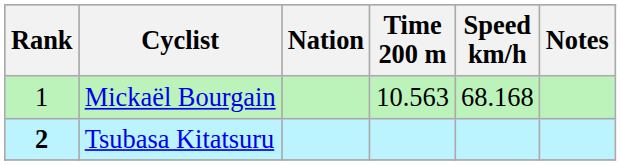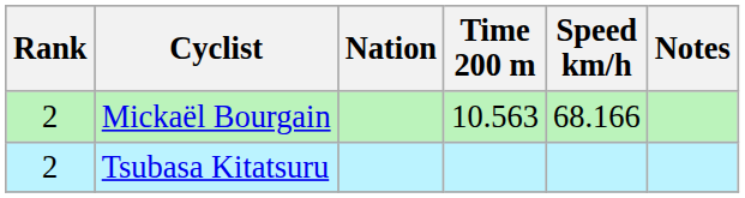Mickaël Bourgain | Rank: 1 -> 2
Mickaël Bourgain | Speed km/h: 68.168 -> 68.166
Tsubasa Kitatsuru | Rank: bold -> normal
